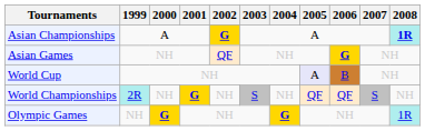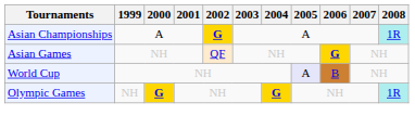Asian Championships | 2008: bold -> normal
- row: World Championships | 2R | NH | G | NH | S | NH | QF | QF | S | NH
